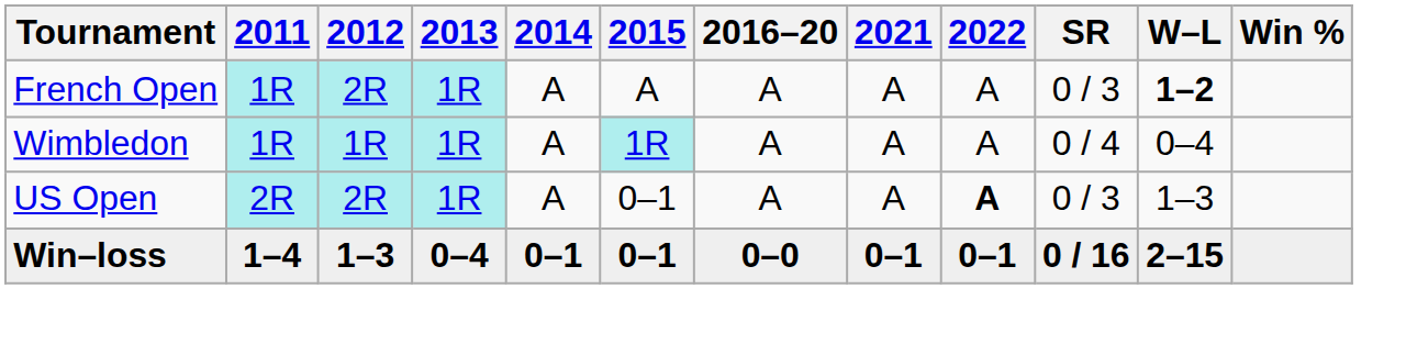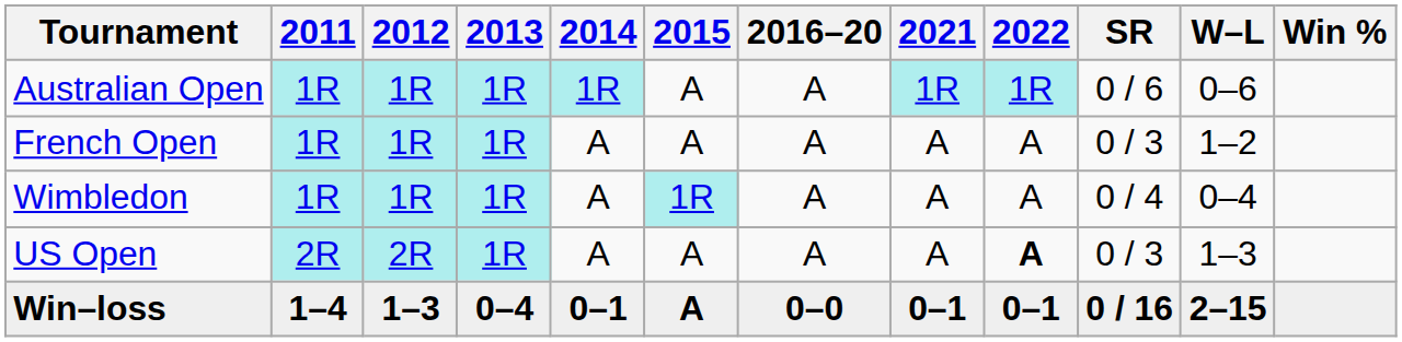+ row: Australian Open | 1R | 1R | 1R | 1R | A | A | 1R | 1R | 0 / 6 | 0–6
French Open | 2012: 2R -> 1R
French Open | W–L: bold -> normal
US Open | 2015: 0–1 -> A
Win–loss | 2015: 0–1 -> A
